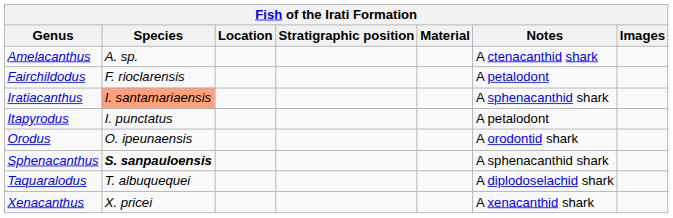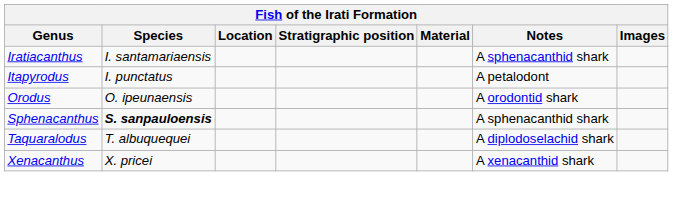- row: Amelacanthus | A. sp. | A ctenacanthid shark
- row: Fairchildodus | F. rioclarensis | A petalodont
Iratiacanthus | Species: lightsalmon background -> no background
